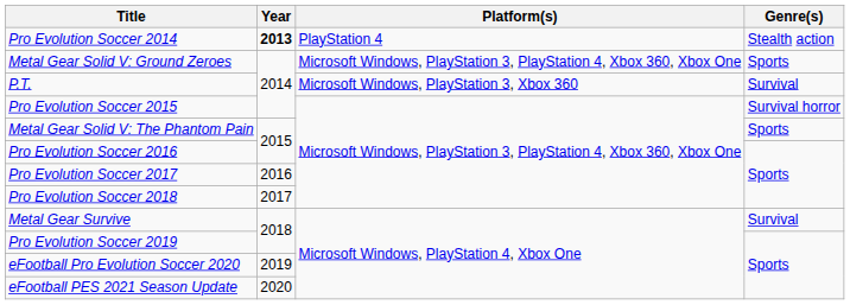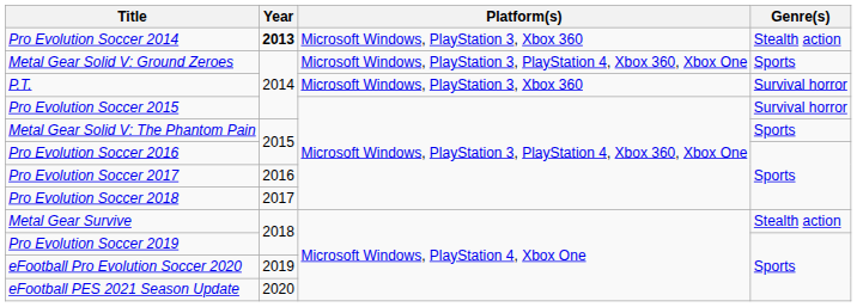Pro Evolution Soccer 2014 | Platform(s): PlayStation 4 -> Microsoft Windows, PlayStation 3, Xbox 360
P.T. | Genre(s): Survival -> Survival horror
Metal Gear Survive | Genre(s): Survival -> Stealth action
